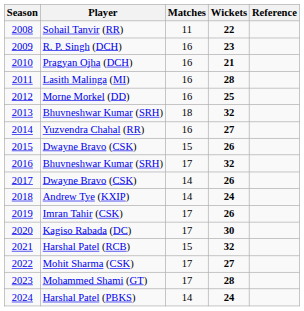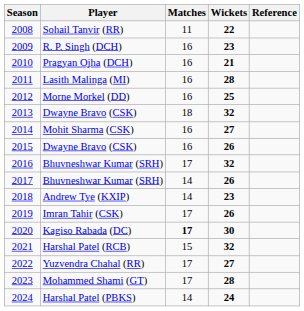2013 | Player: Bhuvneshwar Kumar (SRH) -> Dwayne Bravo (CSK)
2014 | Player: Yuzvendra Chahal (RR) -> Mohit Sharma (CSK)
2015 | Matches: 15 -> 16
2017 | Player: Dwayne Bravo (CSK) -> Bhuvneshwar Kumar (SRH)
2018 | Wickets: 24 -> 23
2020 | Matches: normal -> bold
2022 | Player: Mohit Sharma (CSK) -> Yuzvendra Chahal (RR)
